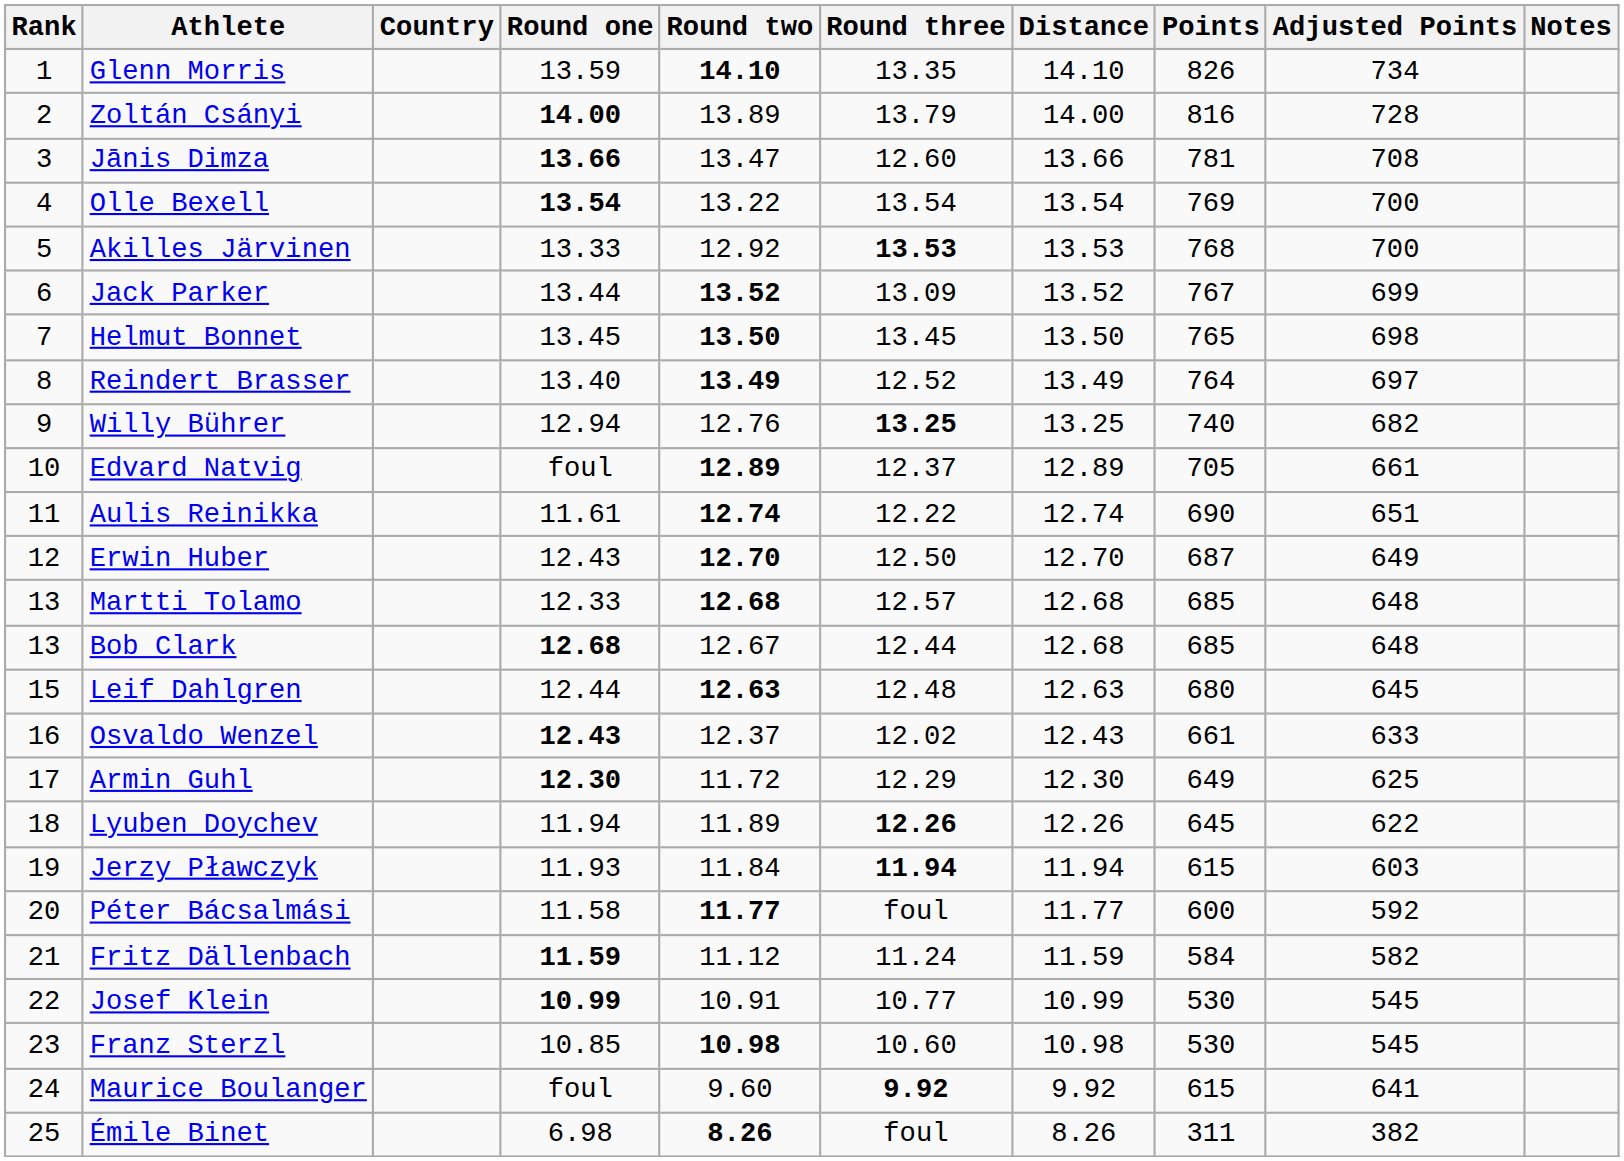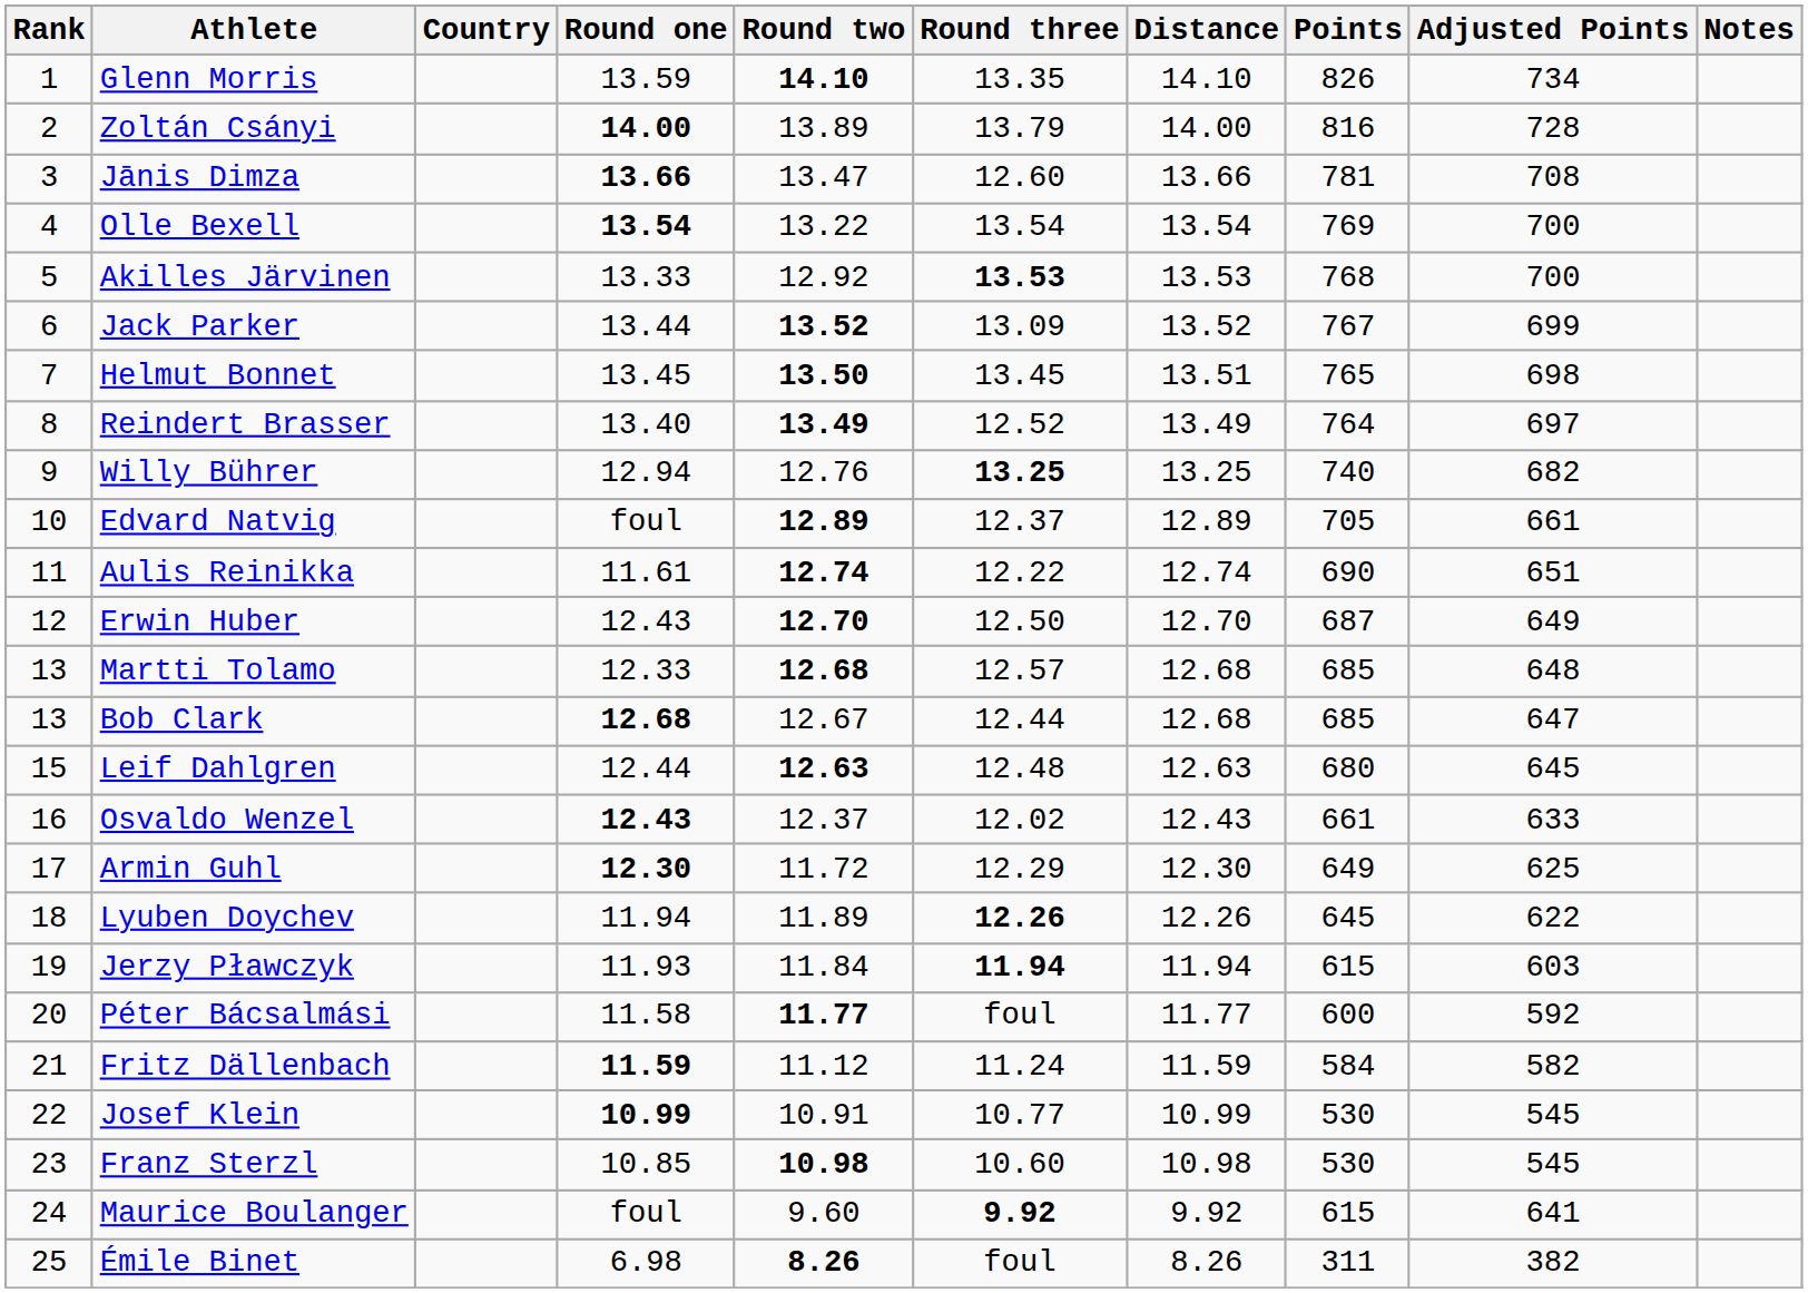Helmut Bonnet | Distance: 13.50 -> 13.51
Bob Clark | Adjusted Points: 648 -> 647
